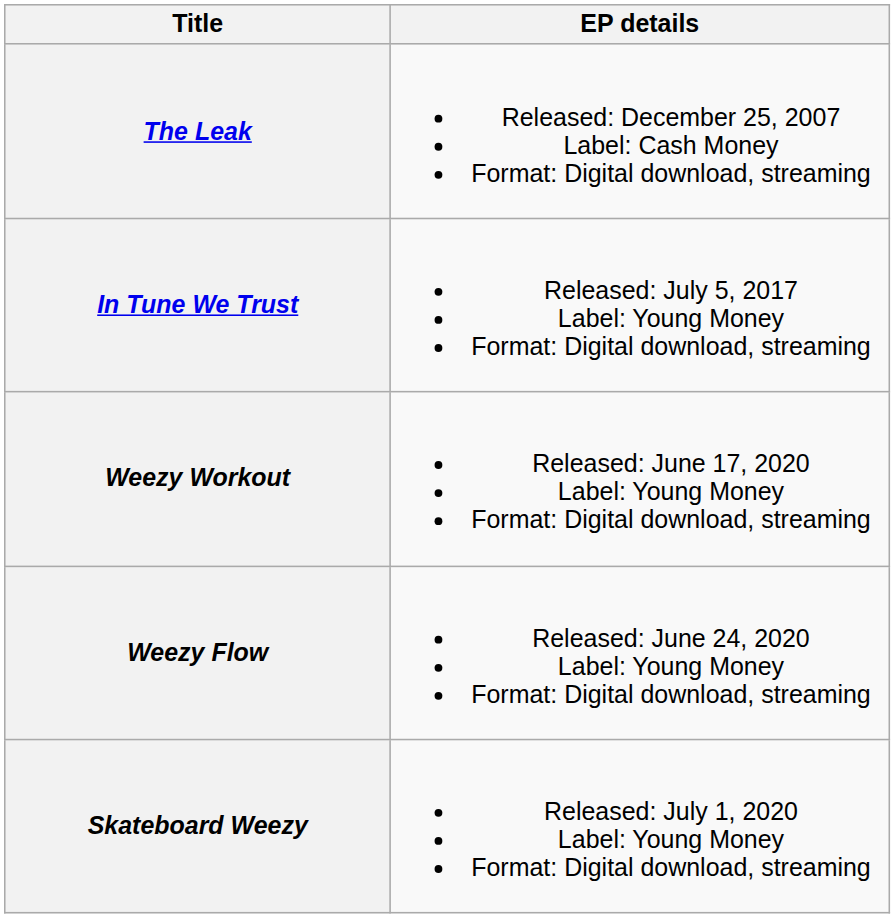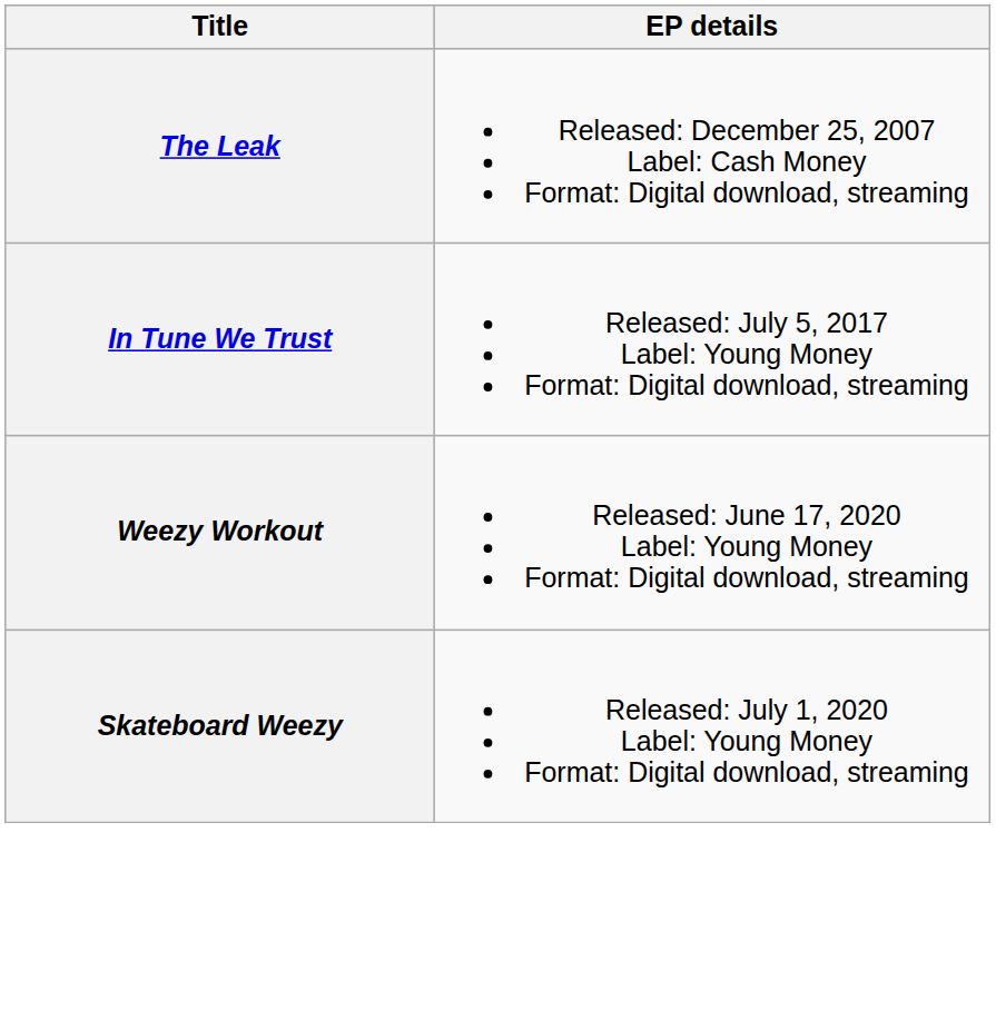- row: Weezy Flow | Released: June 24, 2020 Label: Young Money Format: Digital download, streaming
